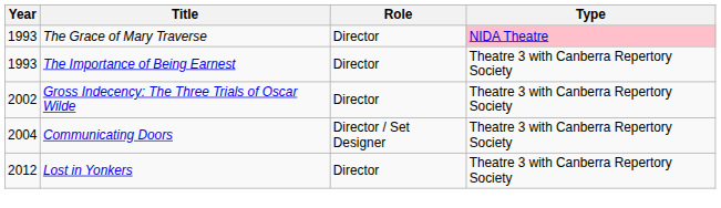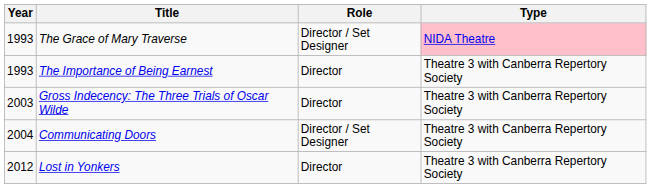The Grace of Mary Traverse | Role: Director -> Director / Set Designer
Gross Indecency: The Three Trials of Oscar Wilde | Year: 2002 -> 2003
